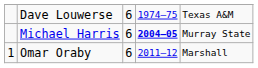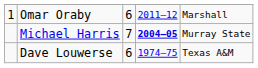rows swapped: Omar Oraby <-> Dave Louwerse
Michael Harris | column 3: 6 -> 7
